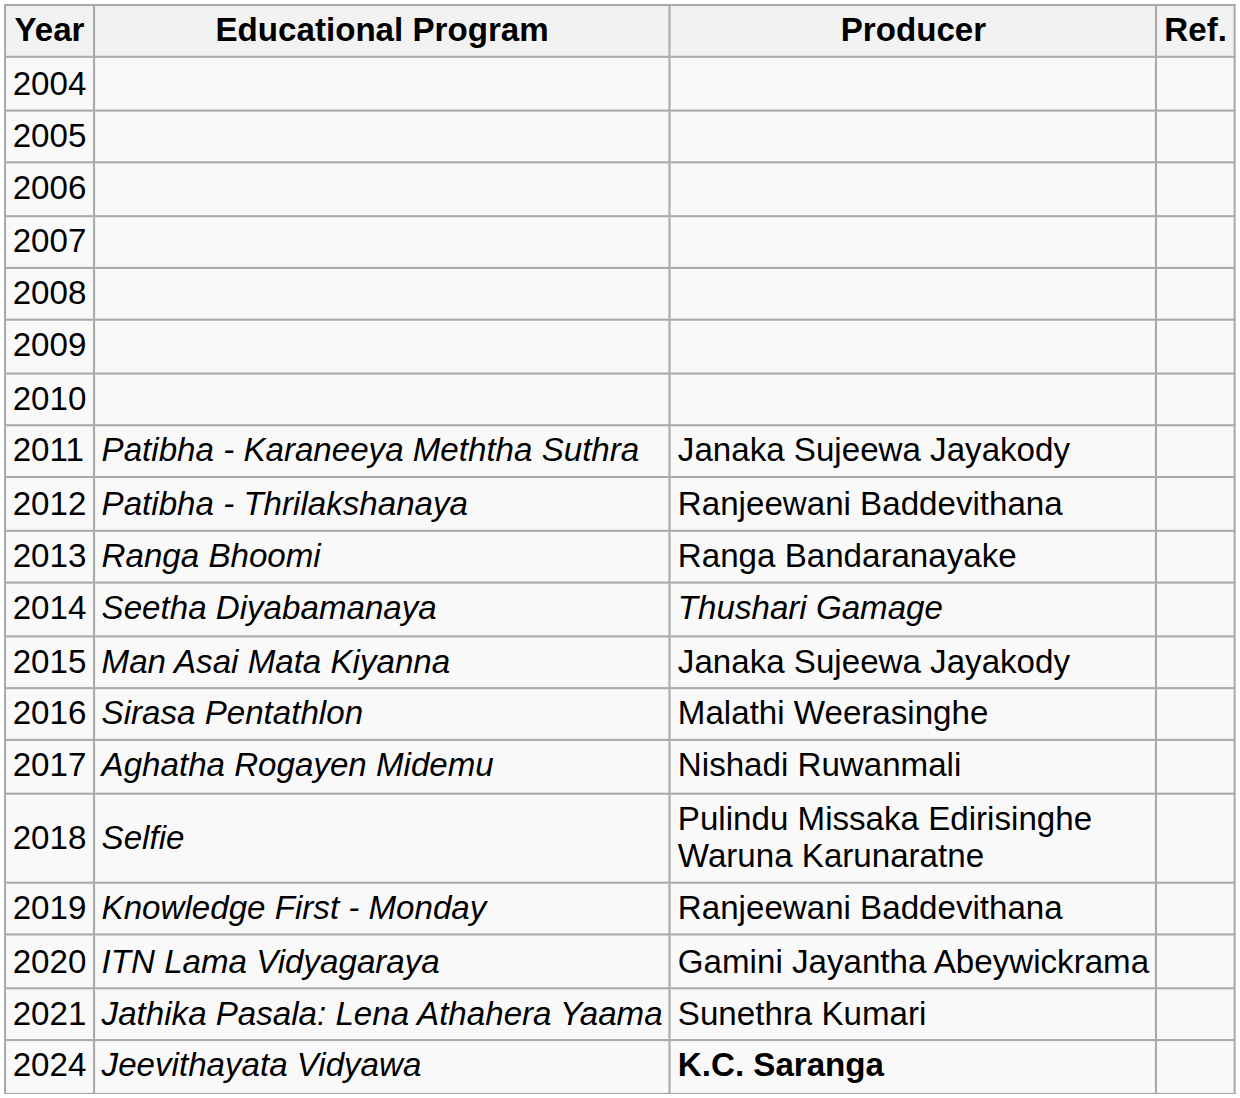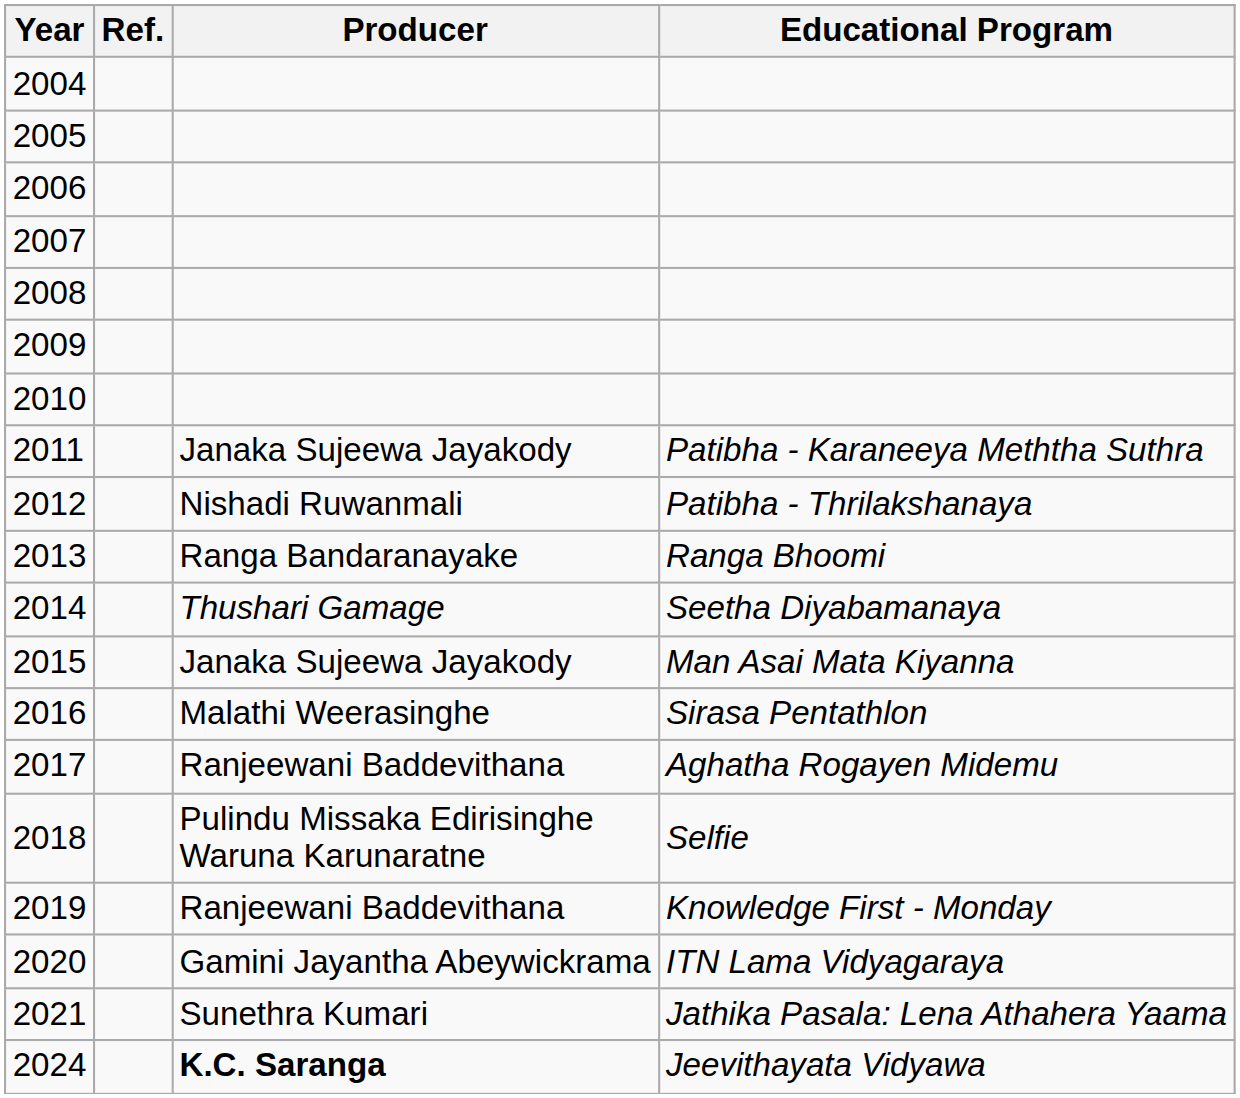columns swapped: Educational Program <-> Ref.
2012 | Producer: Ranjeewani Baddevithana -> Nishadi Ruwanmali
2017 | Producer: Nishadi Ruwanmali -> Ranjeewani Baddevithana
